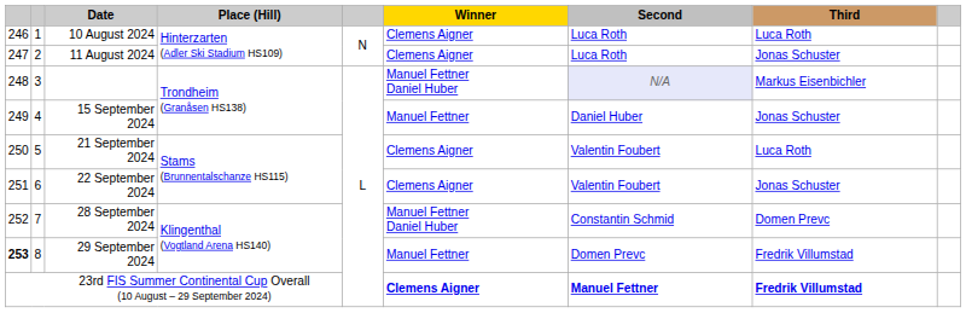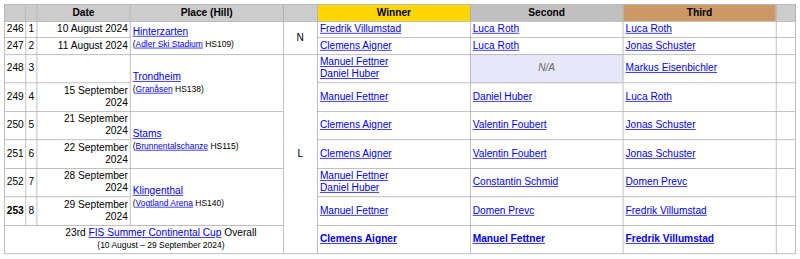10 August 2024 | Winner: Clemens Aigner -> Fredrik Villumstad
15 September 2024 | Third: Jonas Schuster -> Luca Roth
21 September 2024 | Third: Luca Roth -> Jonas Schuster
